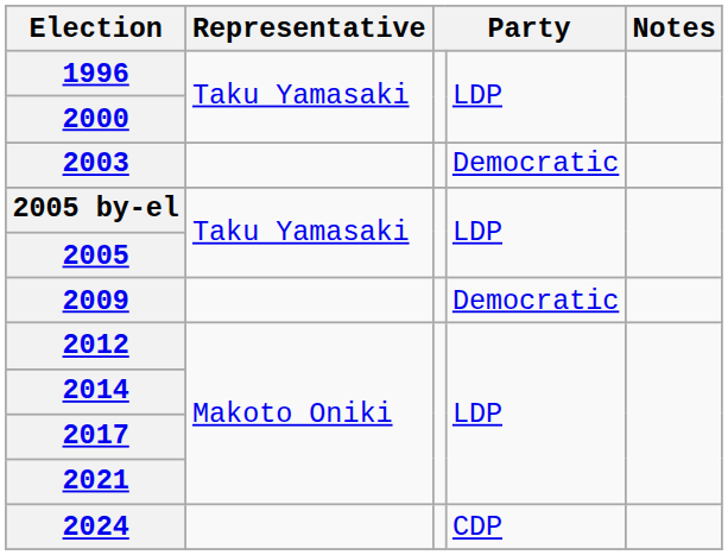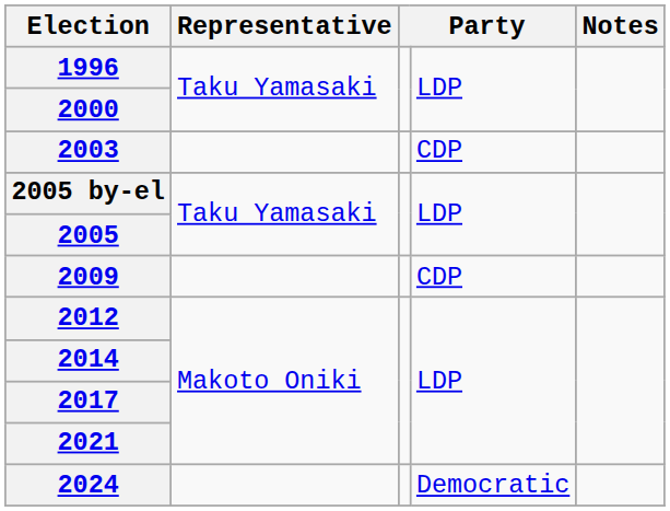2003 | column 4: Democratic -> CDP
2009 | column 4: Democratic -> CDP
2024 | column 4: CDP -> Democratic
